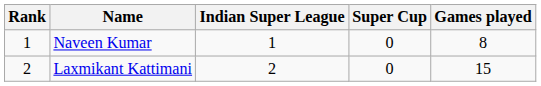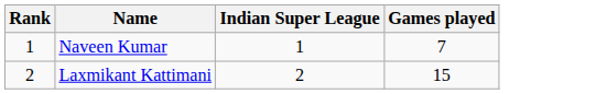- column: Super Cup | 0 | 0
Naveen Kumar | Games played: 8 -> 7
